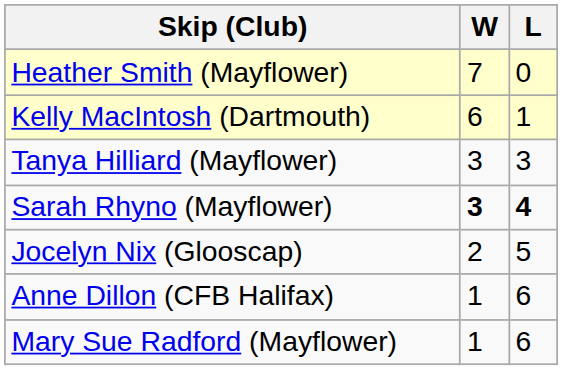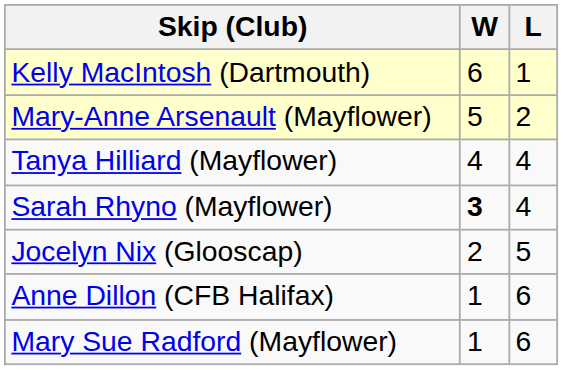- row: Heather Smith (Mayflower) | 7 | 0
+ row: Mary-Anne Arsenault (Mayflower) | 5 | 2
Tanya Hilliard (Mayflower) | W: 3 -> 4
Tanya Hilliard (Mayflower) | L: 3 -> 4
Sarah Rhyno (Mayflower) | L: bold -> normal
